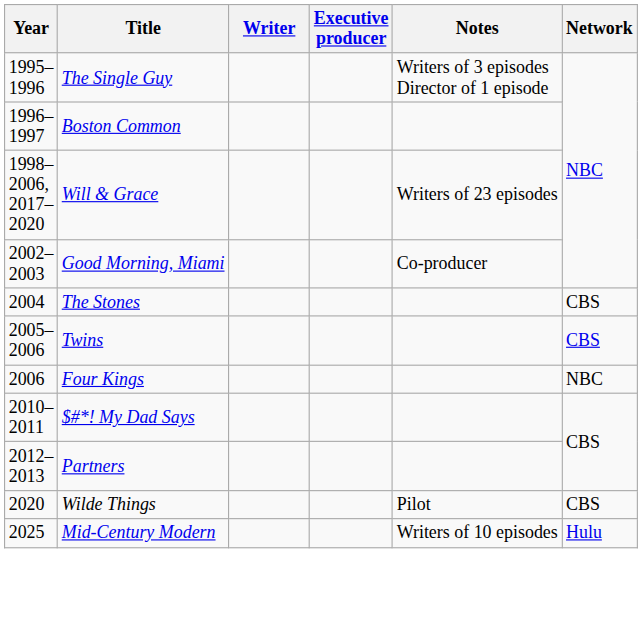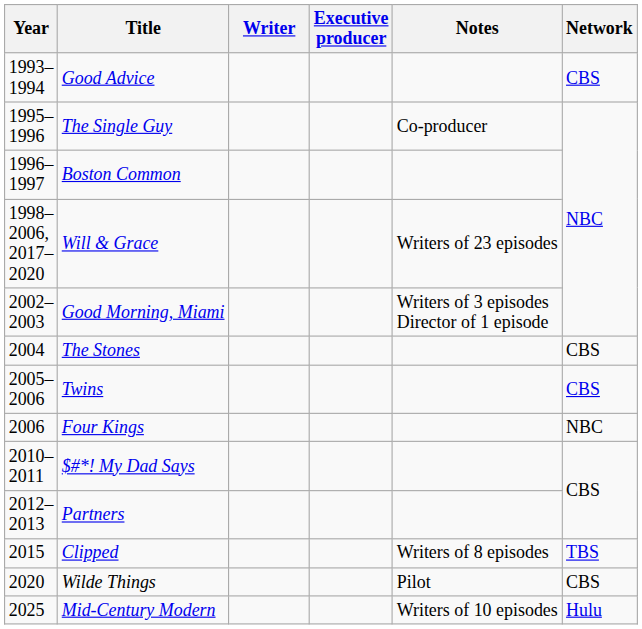+ row: 1993–1994 | Good Advice | CBS
The Single Guy | Notes: Writers of 3 episodes Director of 1 episode -> Co-producer
Good Morning, Miami | Notes: Co-producer -> Writers of 3 episodes Director of 1 episode
+ row: 2015 | Clipped | Writers of 8 episodes | TBS
